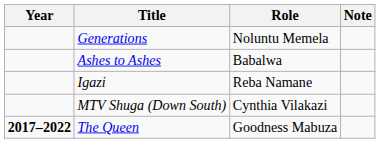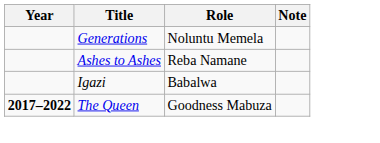Ashes to Ashes | Role: Babalwa -> Reba Namane
Igazi | Role: Reba Namane -> Babalwa
- row: MTV Shuga (Down South) | Cynthia Vilakazi
